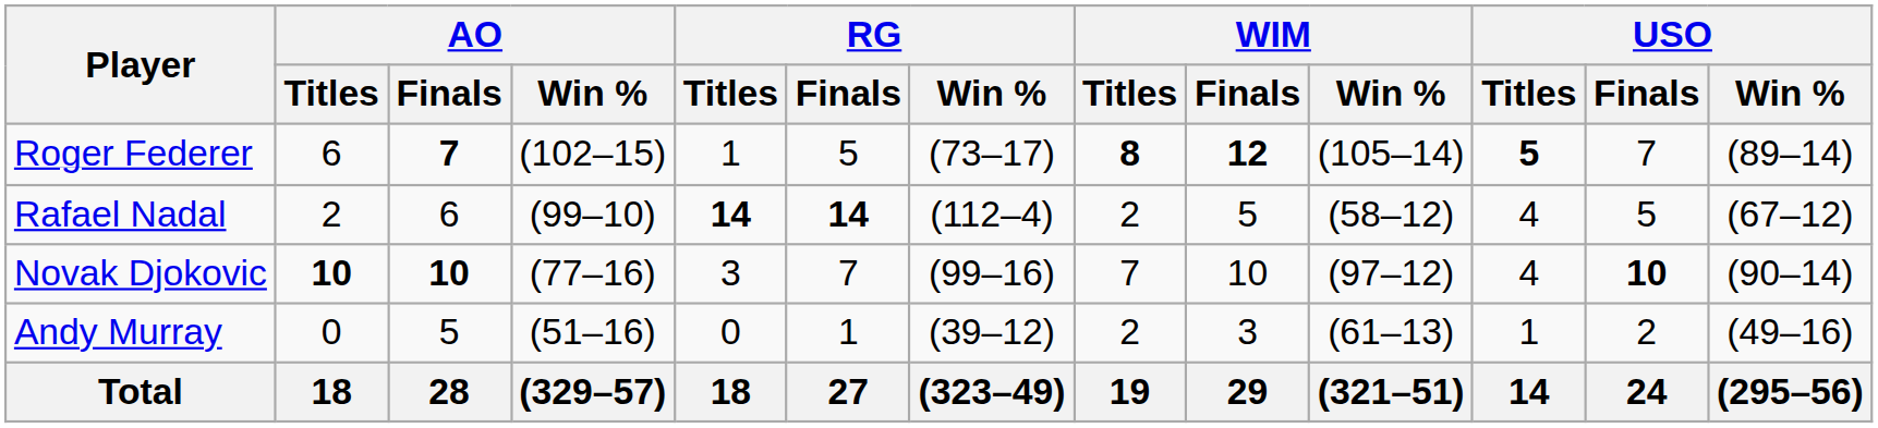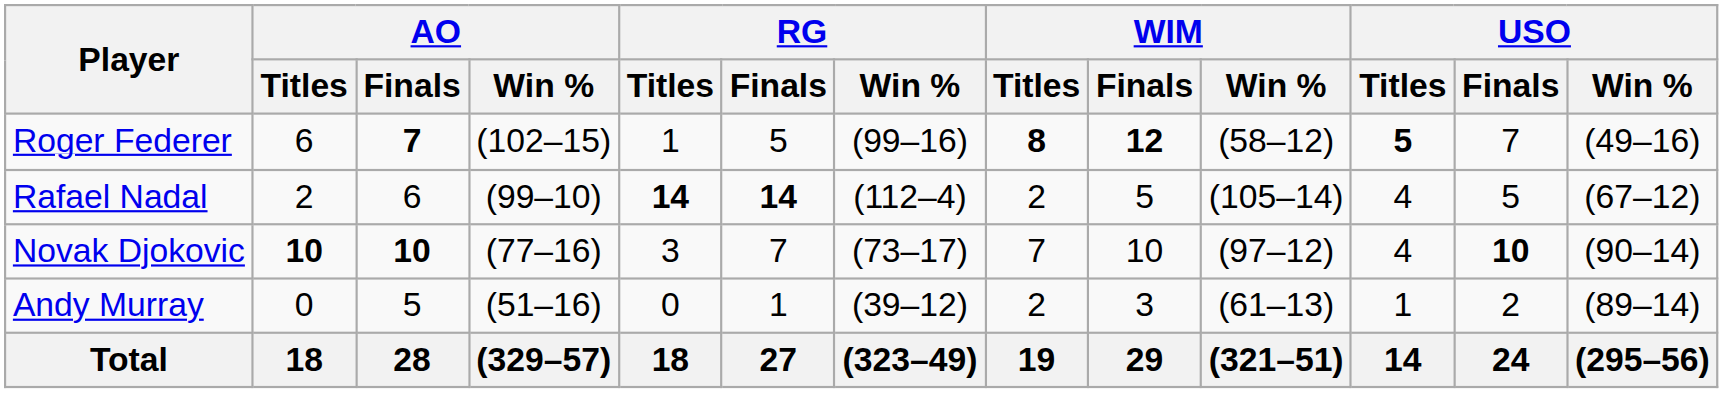Roger Federer | RG / Win %: (73–17) -> (99–16)
Roger Federer | WIM / Win %: (105–14) -> (58–12)
Roger Federer | USO / Win %: (89–14) -> (49–16)
Rafael Nadal | WIM / Win %: (58–12) -> (105–14)
Novak Djokovic | RG / Win %: (99–16) -> (73–17)
Andy Murray | USO / Win %: (49–16) -> (89–14)
